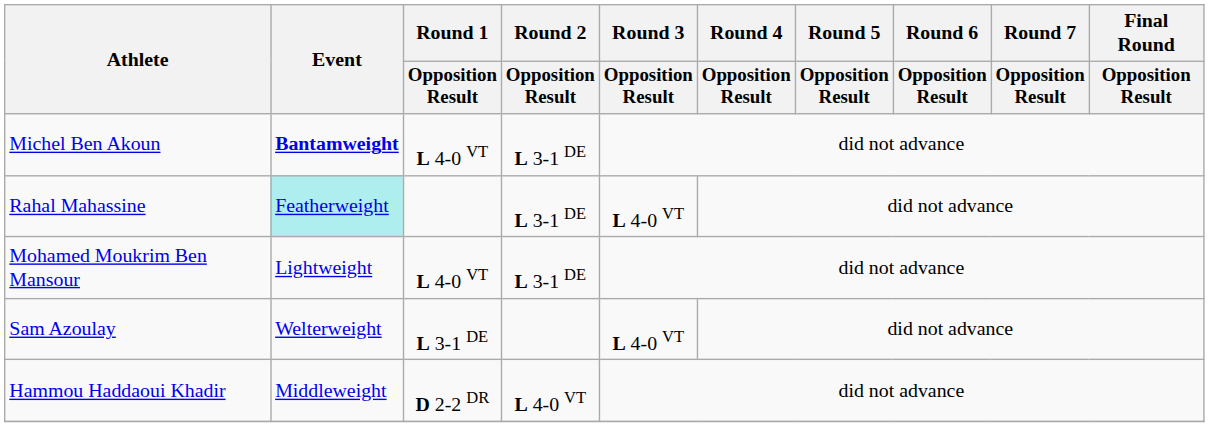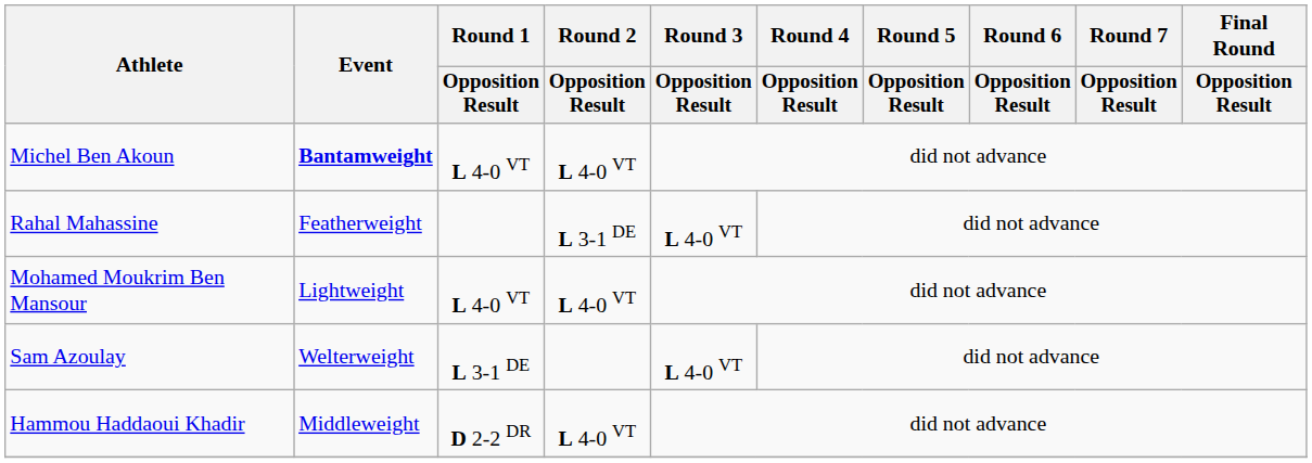Michel Ben Akoun | Round 2 / Opposition Result: L 3-1 DE -> L 4-0 VT
Rahal Mahassine | Event: paleturquoise background -> no background
Mohamed Moukrim Ben Mansour | Round 2 / Opposition Result: L 3-1 DE -> L 4-0 VT
